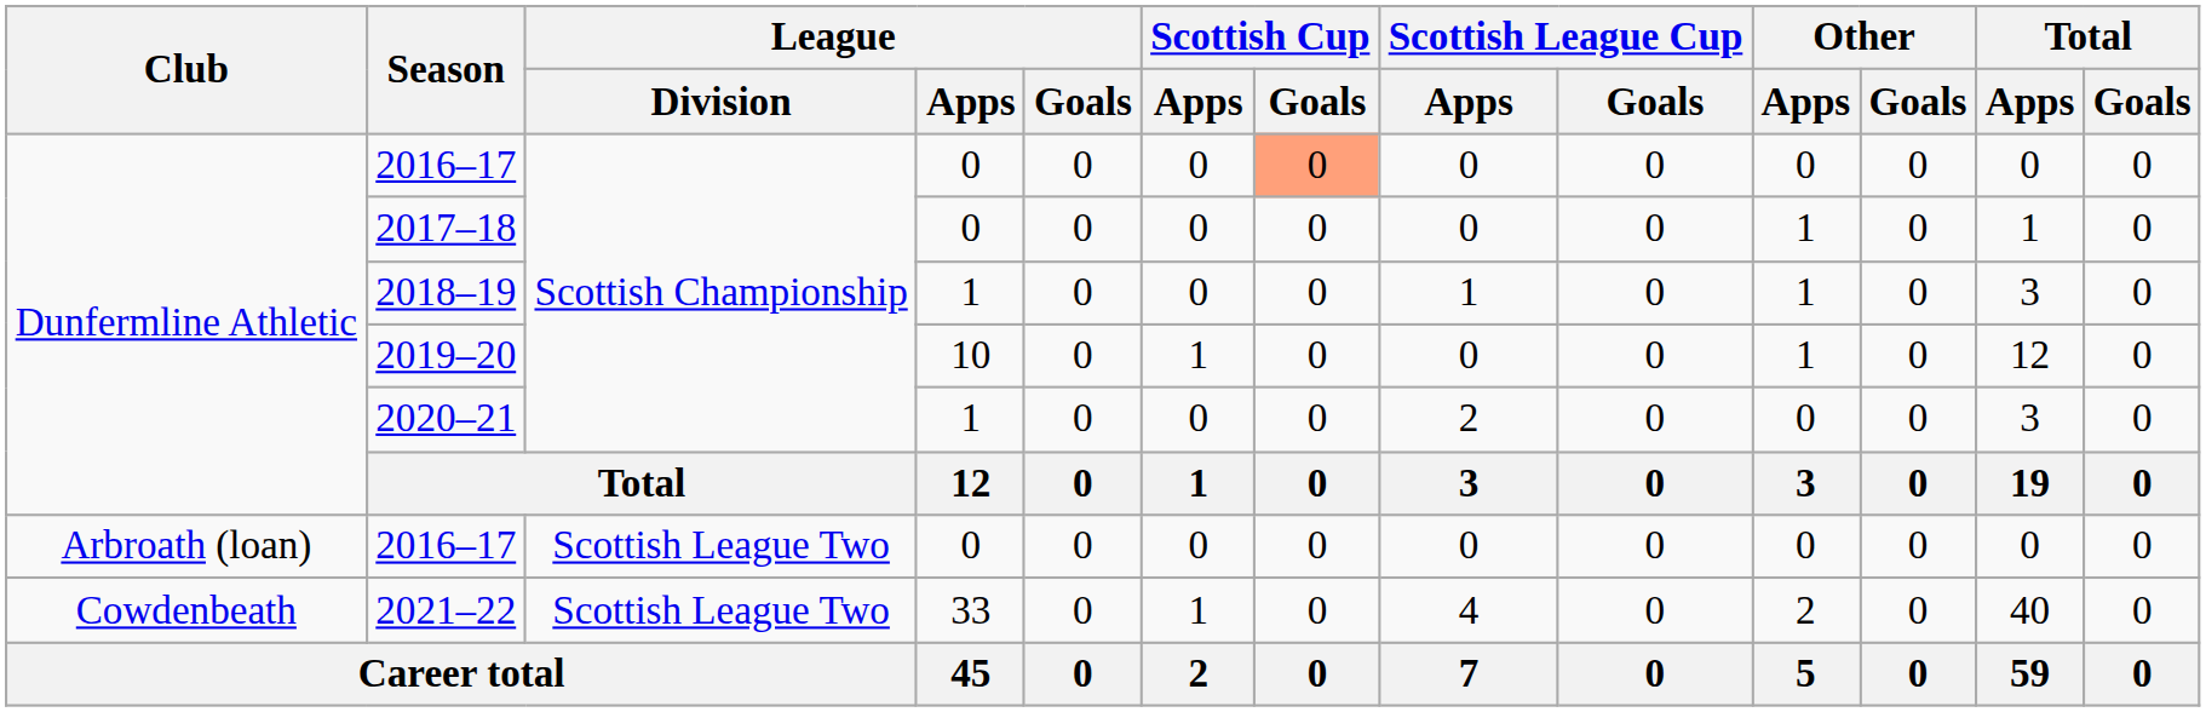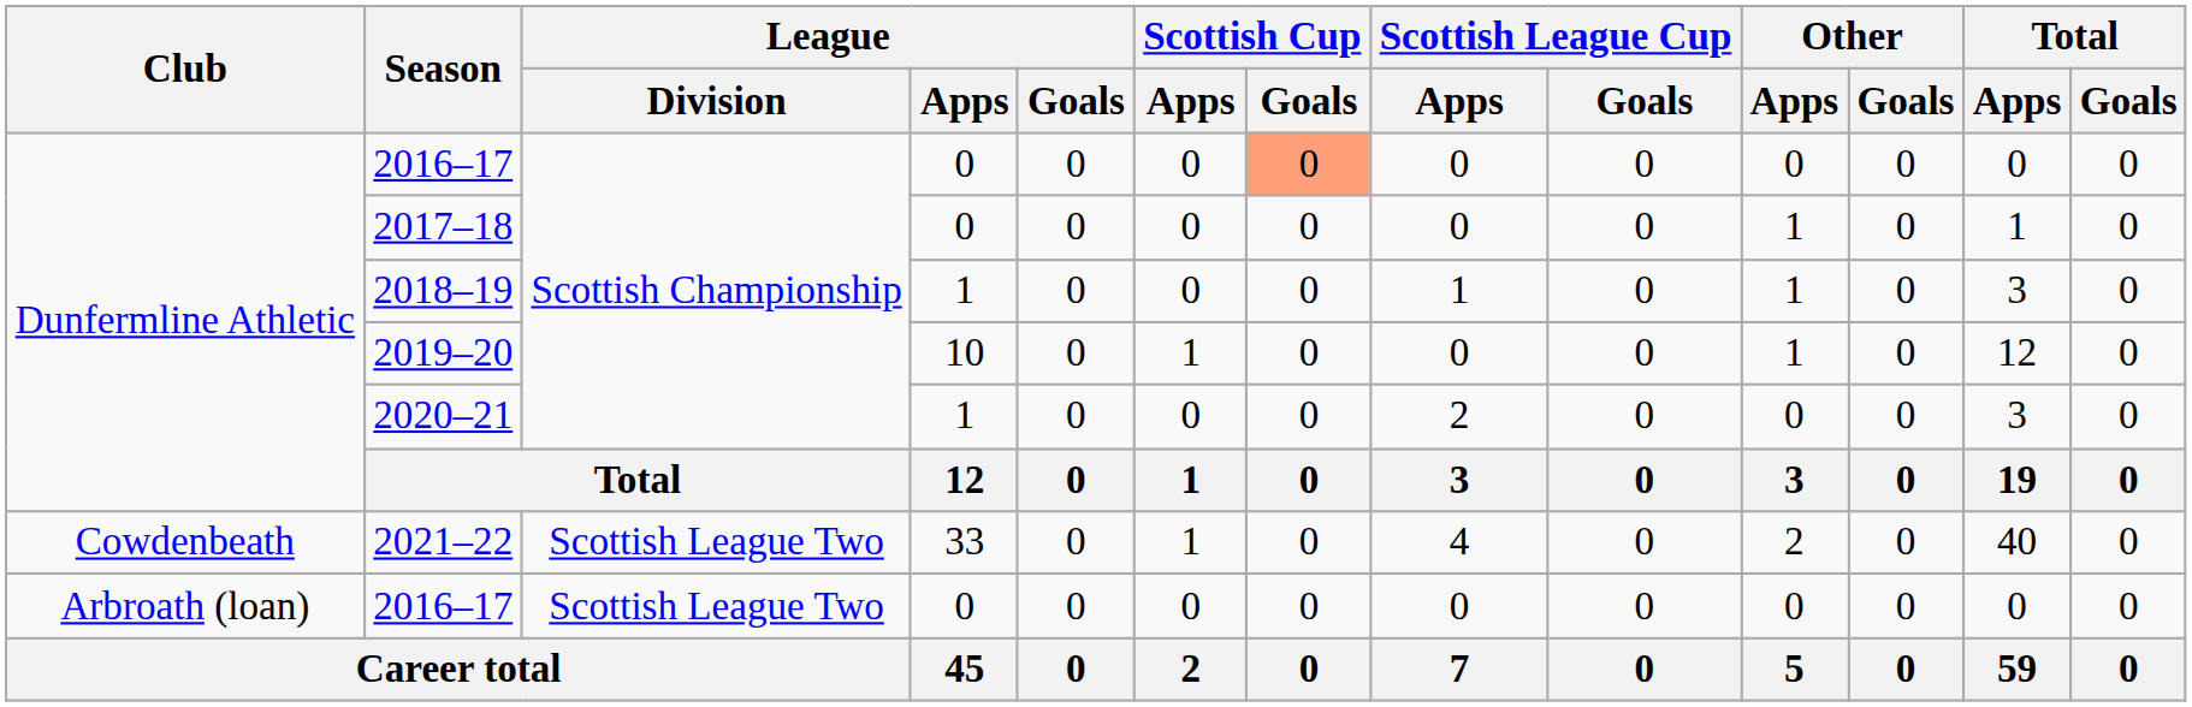rows swapped: Arbroath (loan) / 2016–17 <-> 2021–22
